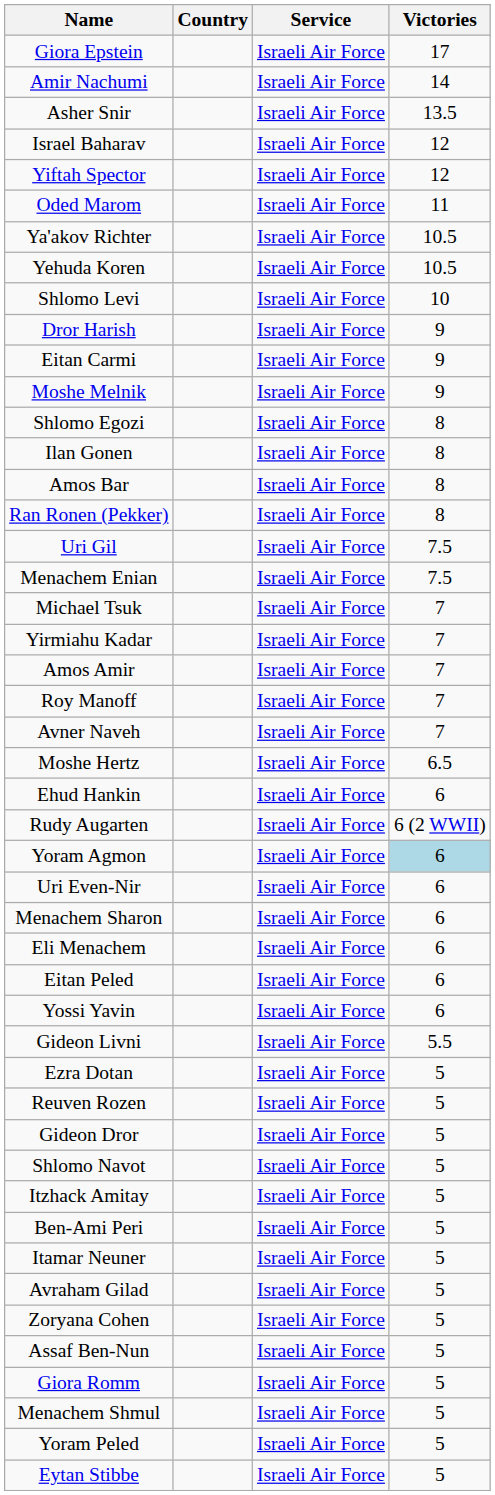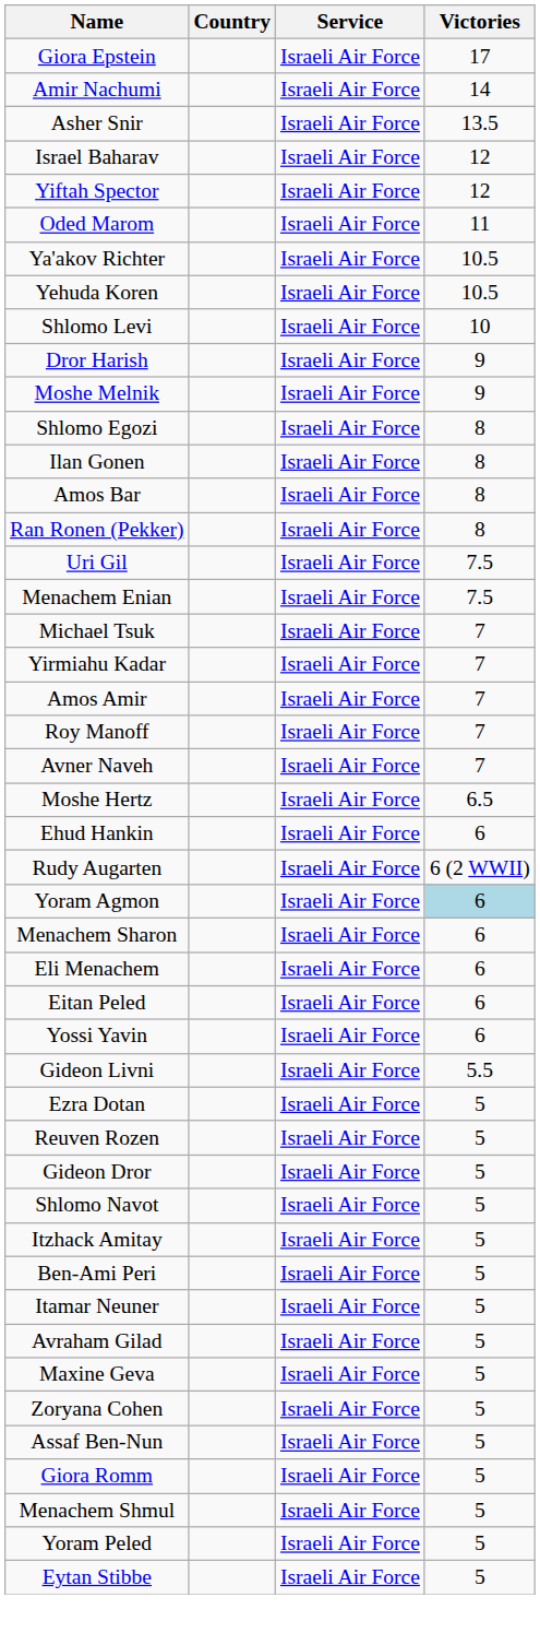- row: Eitan Carmi | Israeli Air Force | 9
- row: Uri Even-Nir | Israeli Air Force | 6
+ row: Maxine Geva | Israeli Air Force | 5
